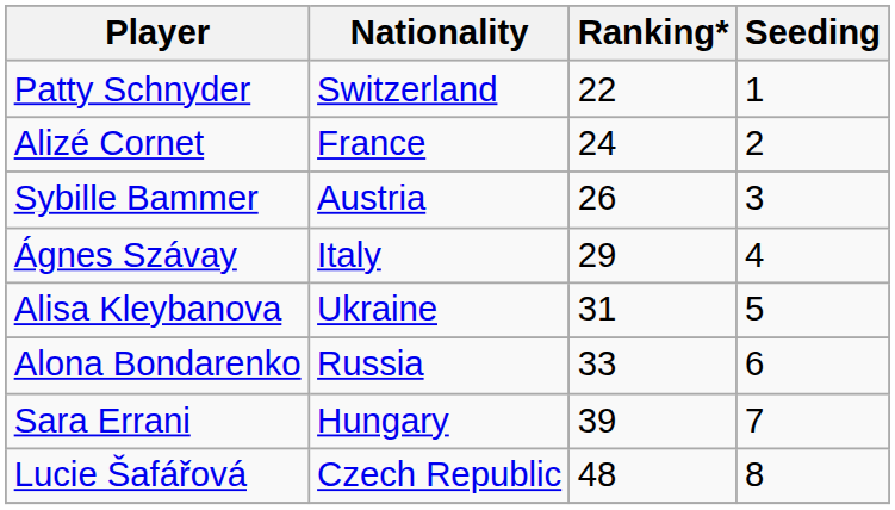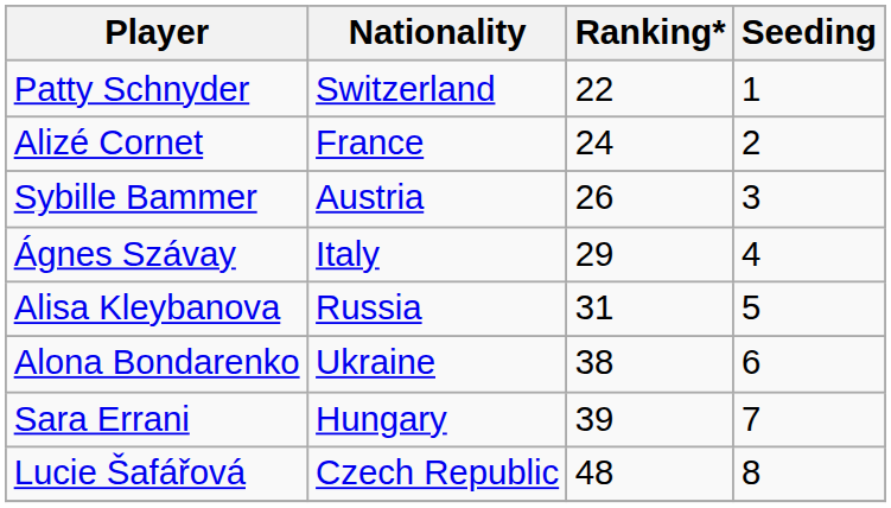Alisa Kleybanova | Nationality: Ukraine -> Russia
Alona Bondarenko | Nationality: Russia -> Ukraine
Alona Bondarenko | Ranking*: 33 -> 38
